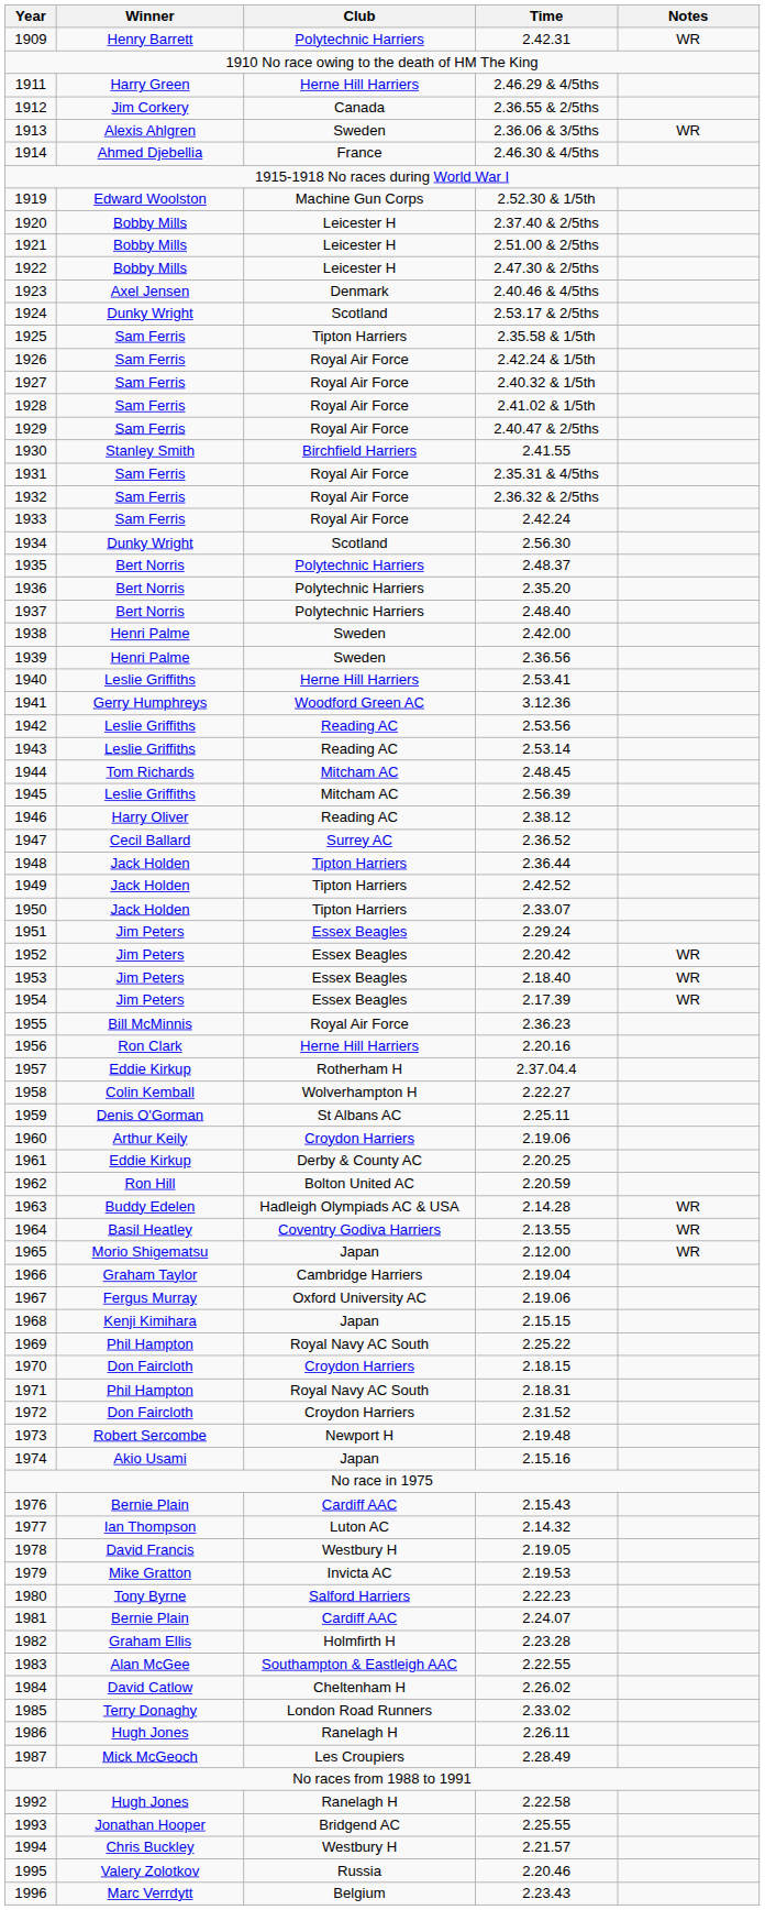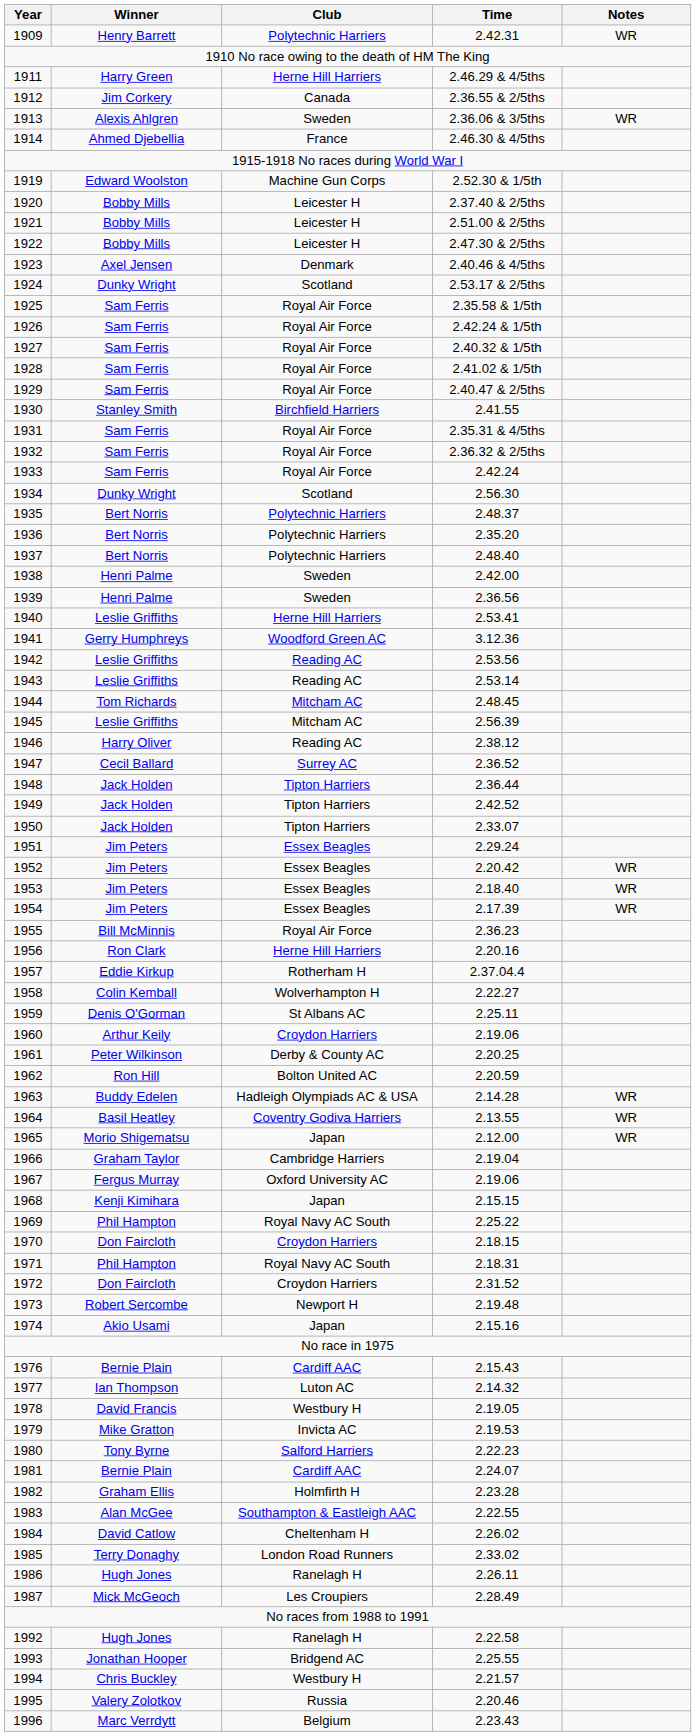1925 | Club: Tipton Harriers -> Royal Air Force
1961 | Winner: Eddie Kirkup -> Peter Wilkinson
